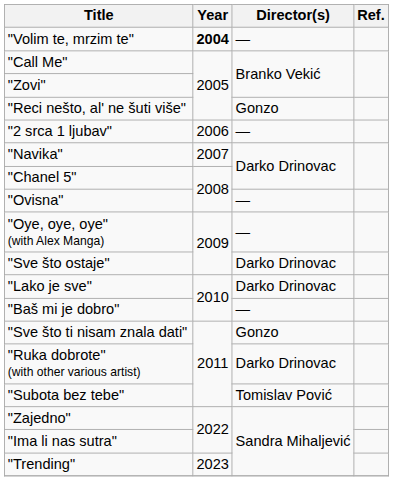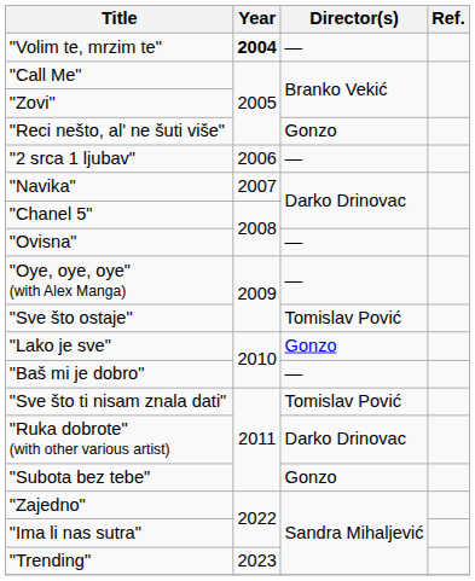"Sve što ostaje" | Director(s): Darko Drinovac -> Tomislav Pović
"Lako je sve" | Director(s): Darko Drinovac -> Gonzo
"Sve što ti nisam znala dati" | Director(s): Gonzo -> Tomislav Pović
"Subota bez tebe" | Director(s): Tomislav Pović -> Gonzo
